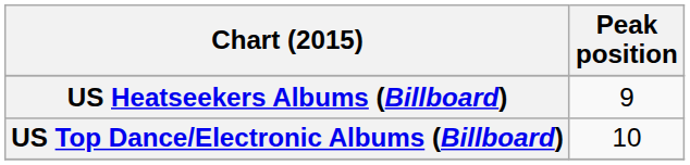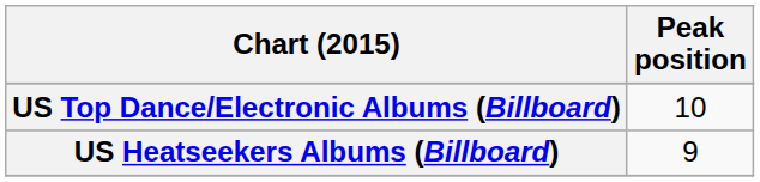rows swapped: US Top Dance/Electronic Albums (Billboard) <-> US Heatseekers Albums (Billboard)
